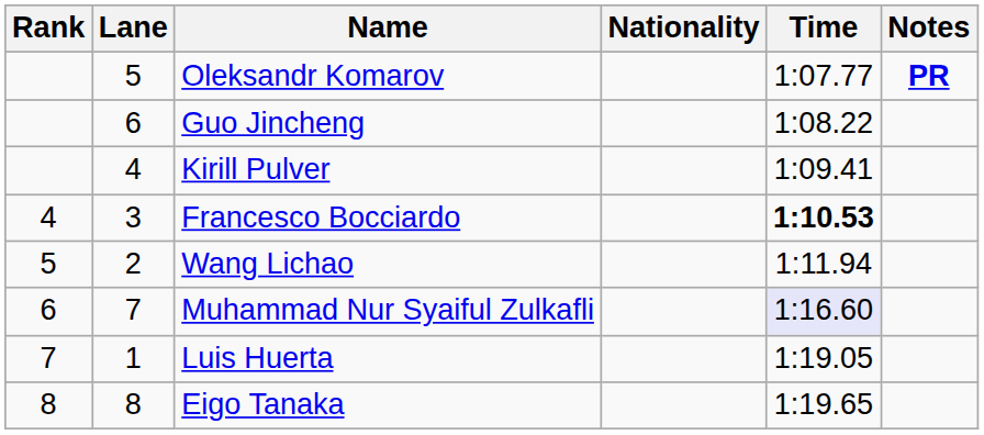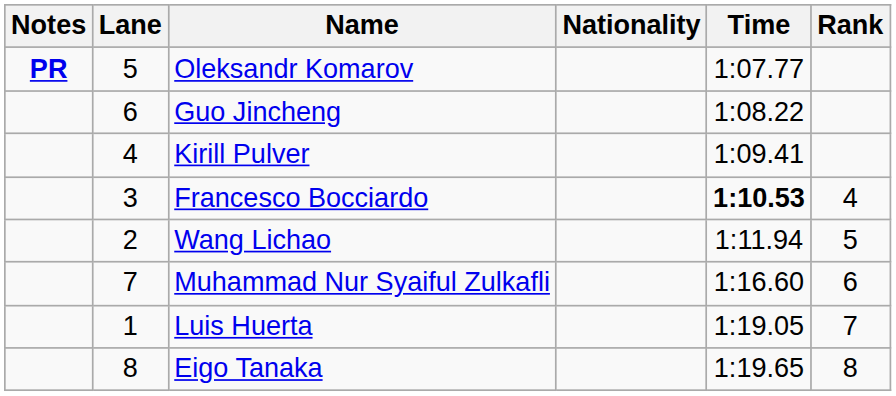columns swapped: Rank <-> Notes
Muhammad Nur Syaiful Zulkafli | Time: lavender background -> no background
